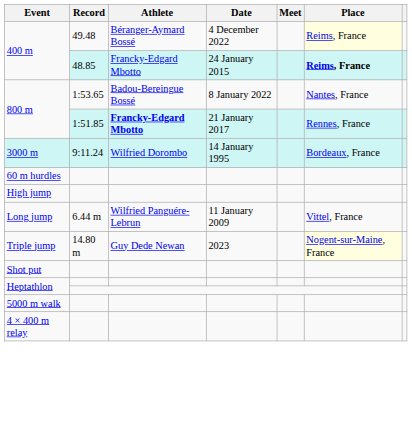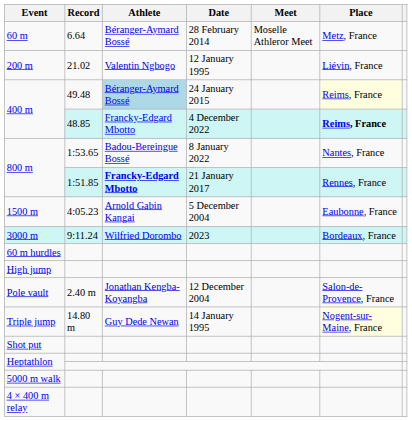+ row: 60 m | 6.64 | Béranger-Aymard Bossé | 28 February 2014 | Moselle Athleror Meet | Metz, France
+ row: 200 m | 21.02 | Valentin Ngbogo | 12 January 1995 | Liévin, France
400 m / 49.48 | Athlete: no background -> lightblue background
400 m / 49.48 | Date: 4 December 2022 -> 24 January 2015
400 m / 48.85 | Date: 24 January 2015 -> 4 December 2022
+ row: 1500 m | 4:05.23 | Arnold Gabin Kangai | 5 December 2004 | Eaubonne, France
3000 m | Date: 14 January 1995 -> 2023
+ row: Pole vault | 2.40 m | Jonathan Kengba-Koyangba | 12 December 2004 | Salon-de-Provence, France
- row: Long jump | 6.44 m | Wilfried Panguére-Lebrun | 11 January 2009 | Vittel, France
Triple jump | Date: 2023 -> 14 January 1995
